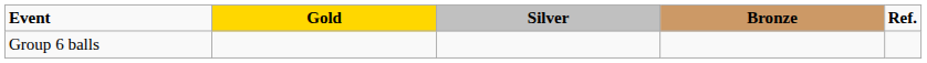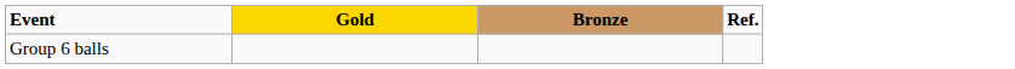- column: Silver
